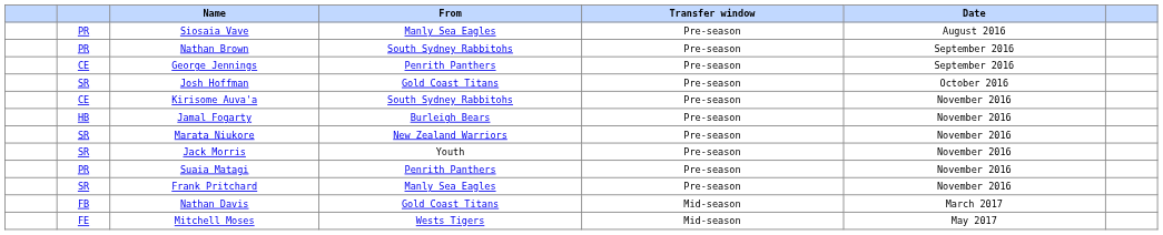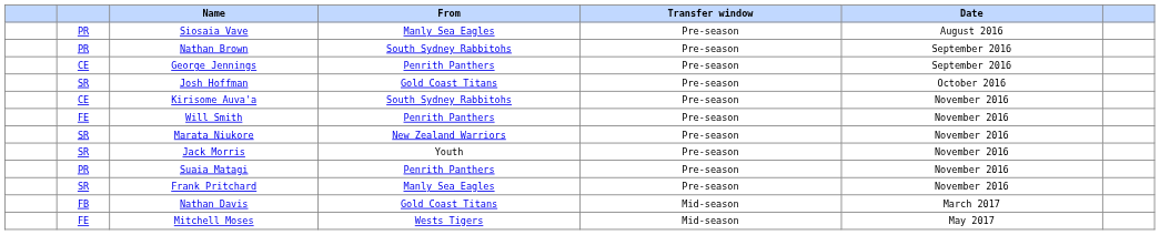+ row: FE | Will Smith | Penrith Panthers | Pre-season | November 2016
- row: HB | Jamal Fogarty | Burleigh Bears | Pre-season | November 2016
